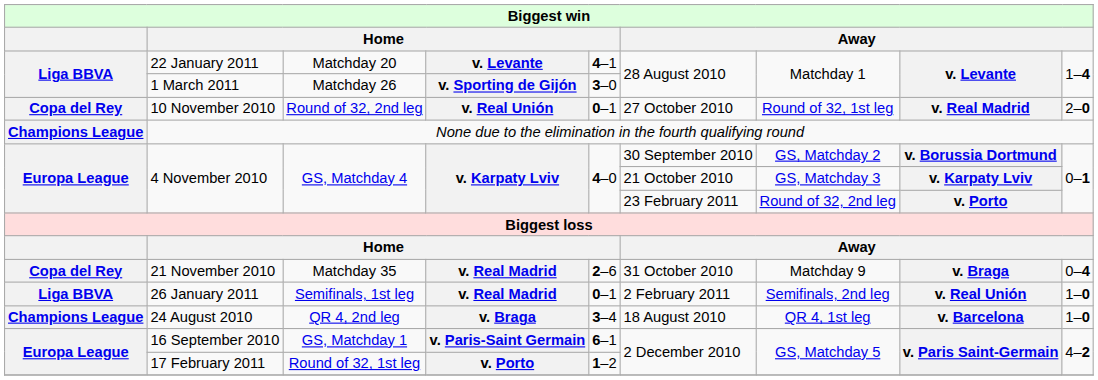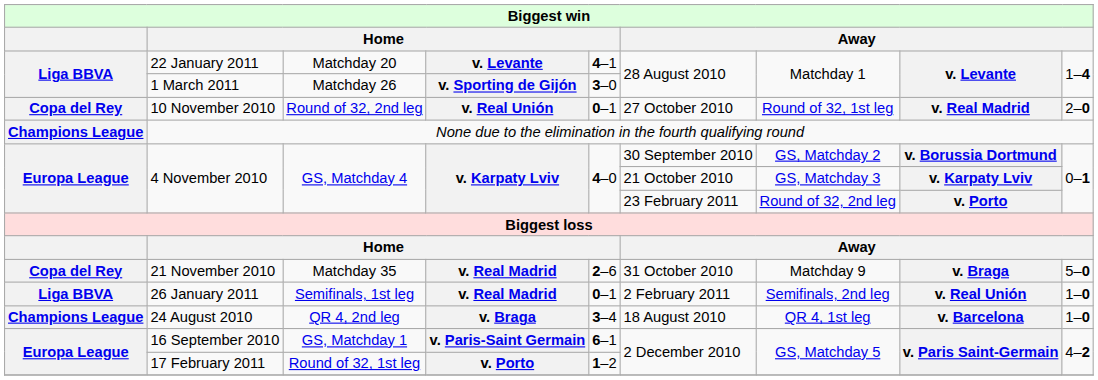21 November 2010 | column 9: 0–4 -> 5–0
